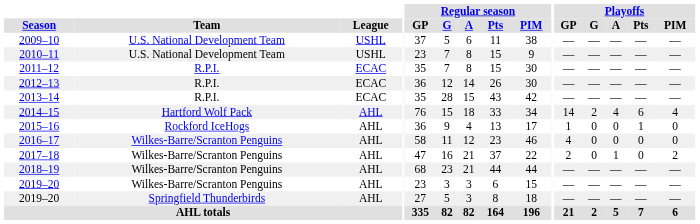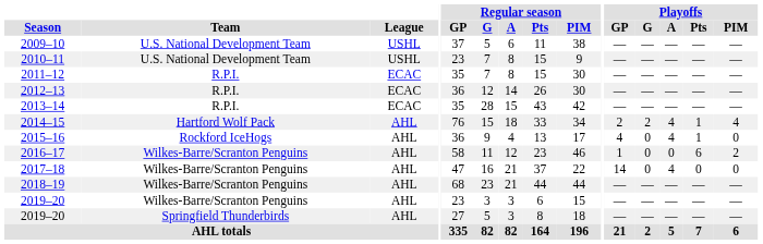2014–15 | Playoffs / GP: 14 -> 2
2014–15 | Playoffs / Pts: 6 -> 1
2015–16 | Playoffs / GP: 1 -> 4
2015–16 | Playoffs / A: 0 -> 4
2016–17 | Playoffs / GP: 4 -> 1
2016–17 | Playoffs / Pts: 0 -> 6
2016–17 | Playoffs / PIM: 0 -> 2
2017–18 | Playoffs / GP: 2 -> 14
2017–18 | Playoffs / A: 1 -> 4
2017–18 | Playoffs / PIM: 2 -> 0
